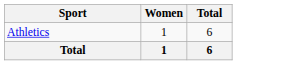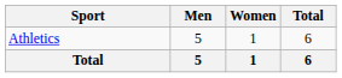+ column: Men | 5 | 5
